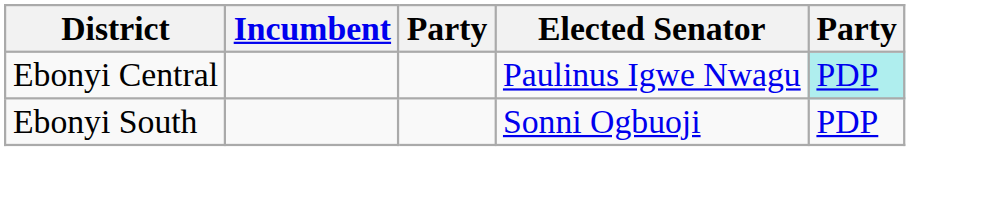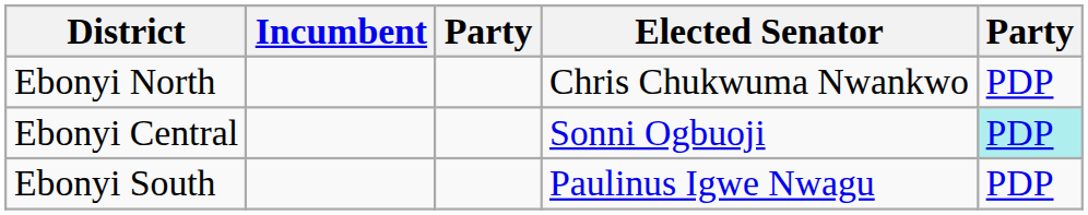+ row: Ebonyi North | Chris Chukwuma Nwankwo | PDP
Ebonyi Central | Elected Senator: Paulinus Igwe Nwagu -> Sonni Ogbuoji
Ebonyi South | Elected Senator: Sonni Ogbuoji -> Paulinus Igwe Nwagu
